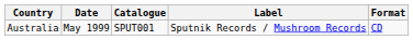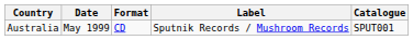columns swapped: Format <-> Catalogue
